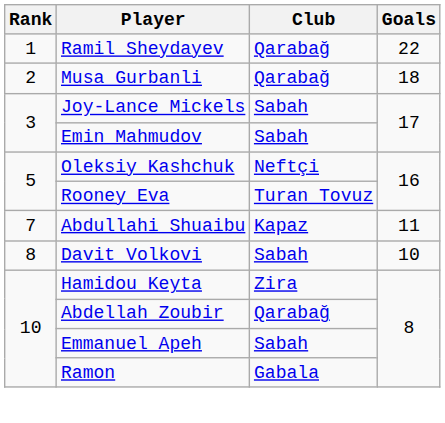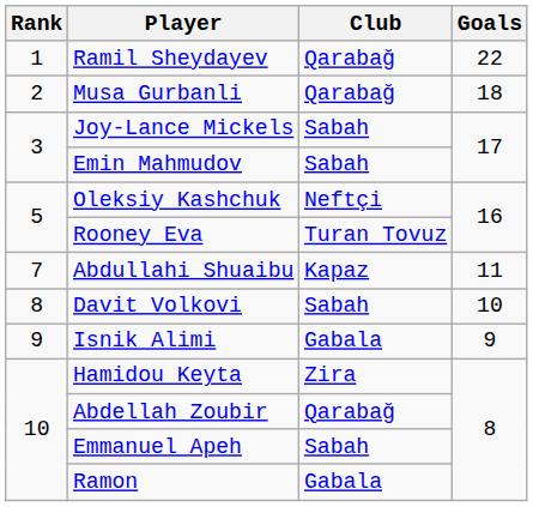+ row: 9 | Isnik Alimi | Gabala | 9
